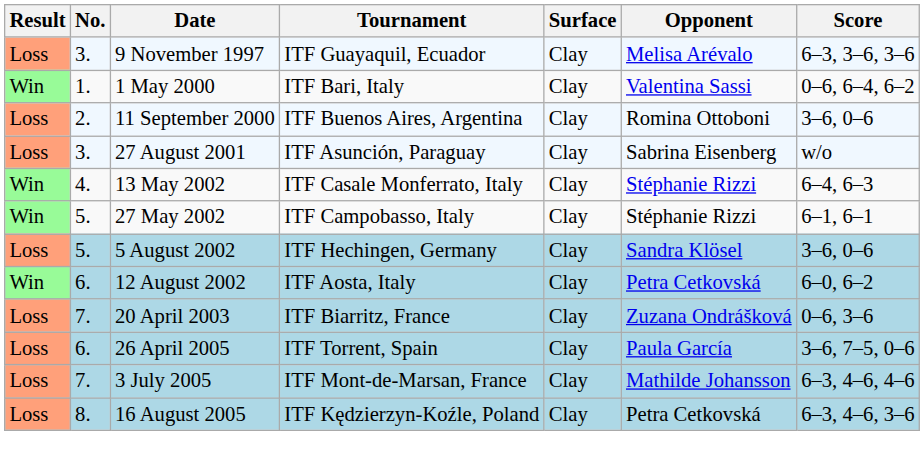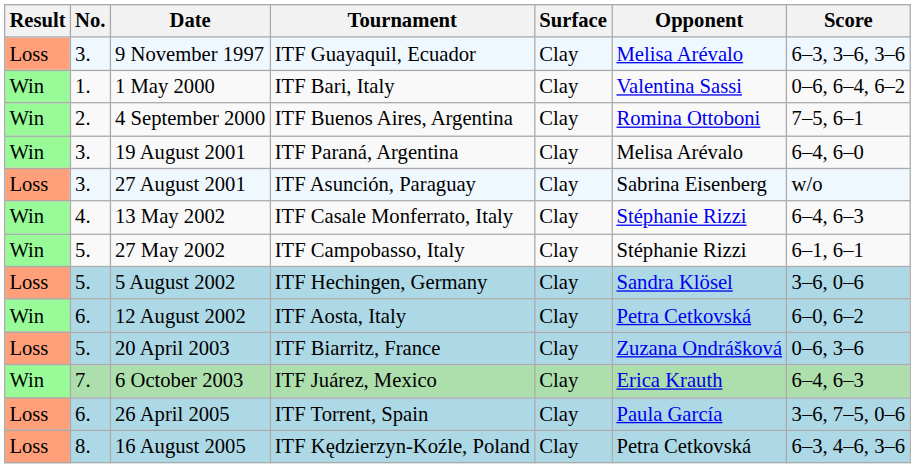+ row: Win | 2. | 4 September 2000 | ITF Buenos Aires, Argentina | Clay | Romina Ottoboni | 7–5, 6–1
- row: Loss | 2. | 11 September 2000 | ITF Buenos Aires, Argentina | Clay | Romina Ottoboni | 3–6, 0–6
+ row: Win | 3. | 19 August 2001 | ITF Paraná, Argentina | Clay | Melisa Arévalo | 6–4, 6–0
20 April 2003 | No.: 7. -> 5.
+ row: Win | 7. | 6 October 2003 | ITF Juárez, Mexico | Clay | Erica Krauth | 6–4, 6–3
- row: Loss | 7. | 3 July 2005 | ITF Mont-de-Marsan, France | Clay | Mathilde Johansson | 6–3, 4–6, 4–6
